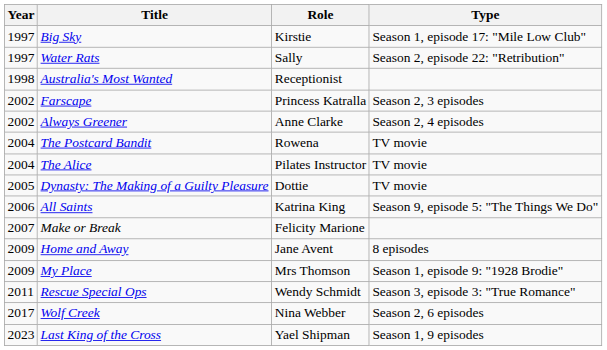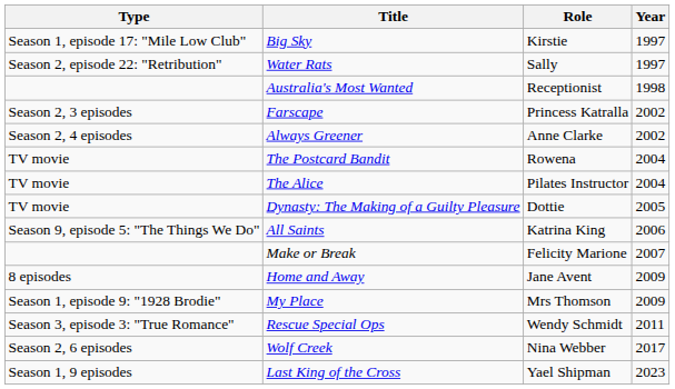columns swapped: Year <-> Type
